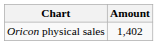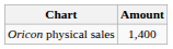Oricon physical sales | Amount: 1,402 -> 1,400
